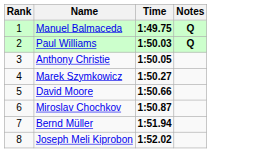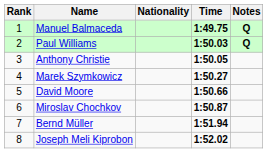+ column: Nationality
